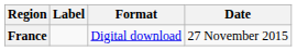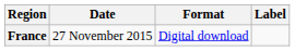columns swapped: Date <-> Label
